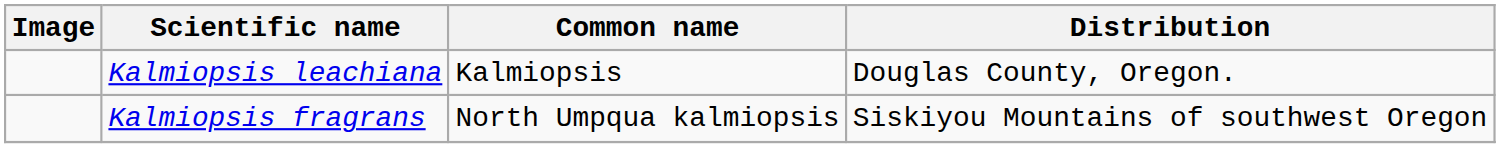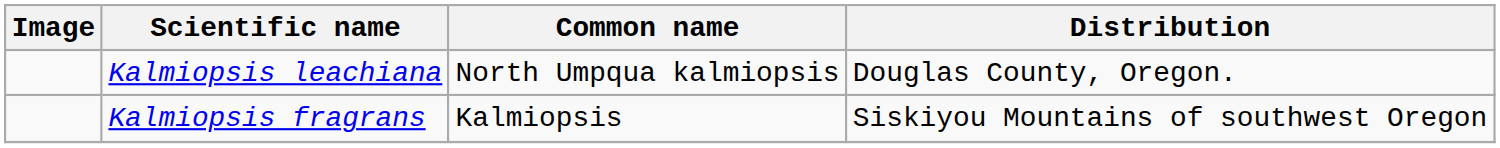Kalmiopsis leachiana | Common name: Kalmiopsis -> North Umpqua kalmiopsis
Kalmiopsis fragrans | Common name: North Umpqua kalmiopsis -> Kalmiopsis
